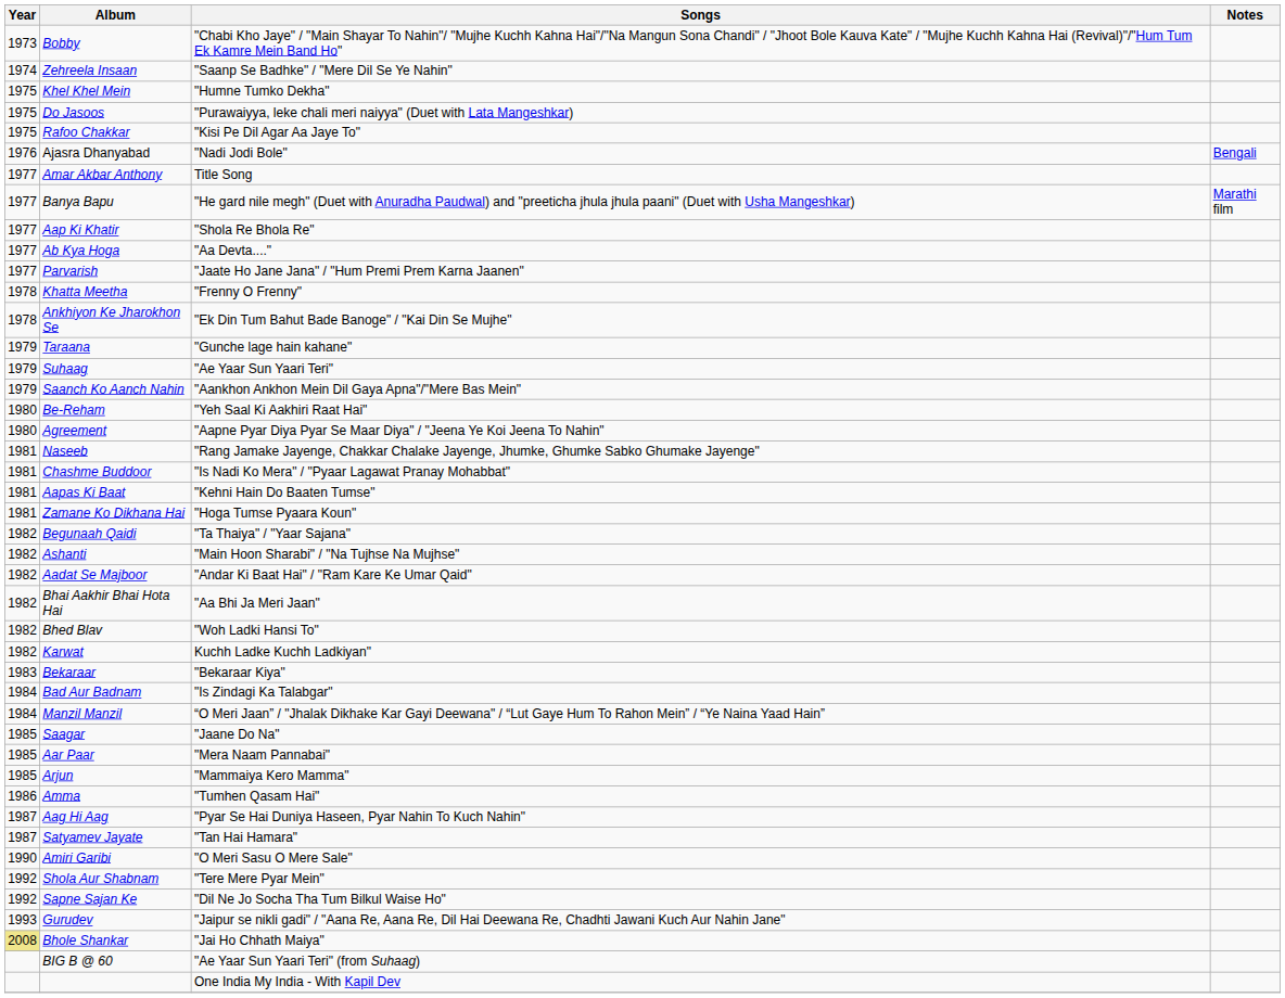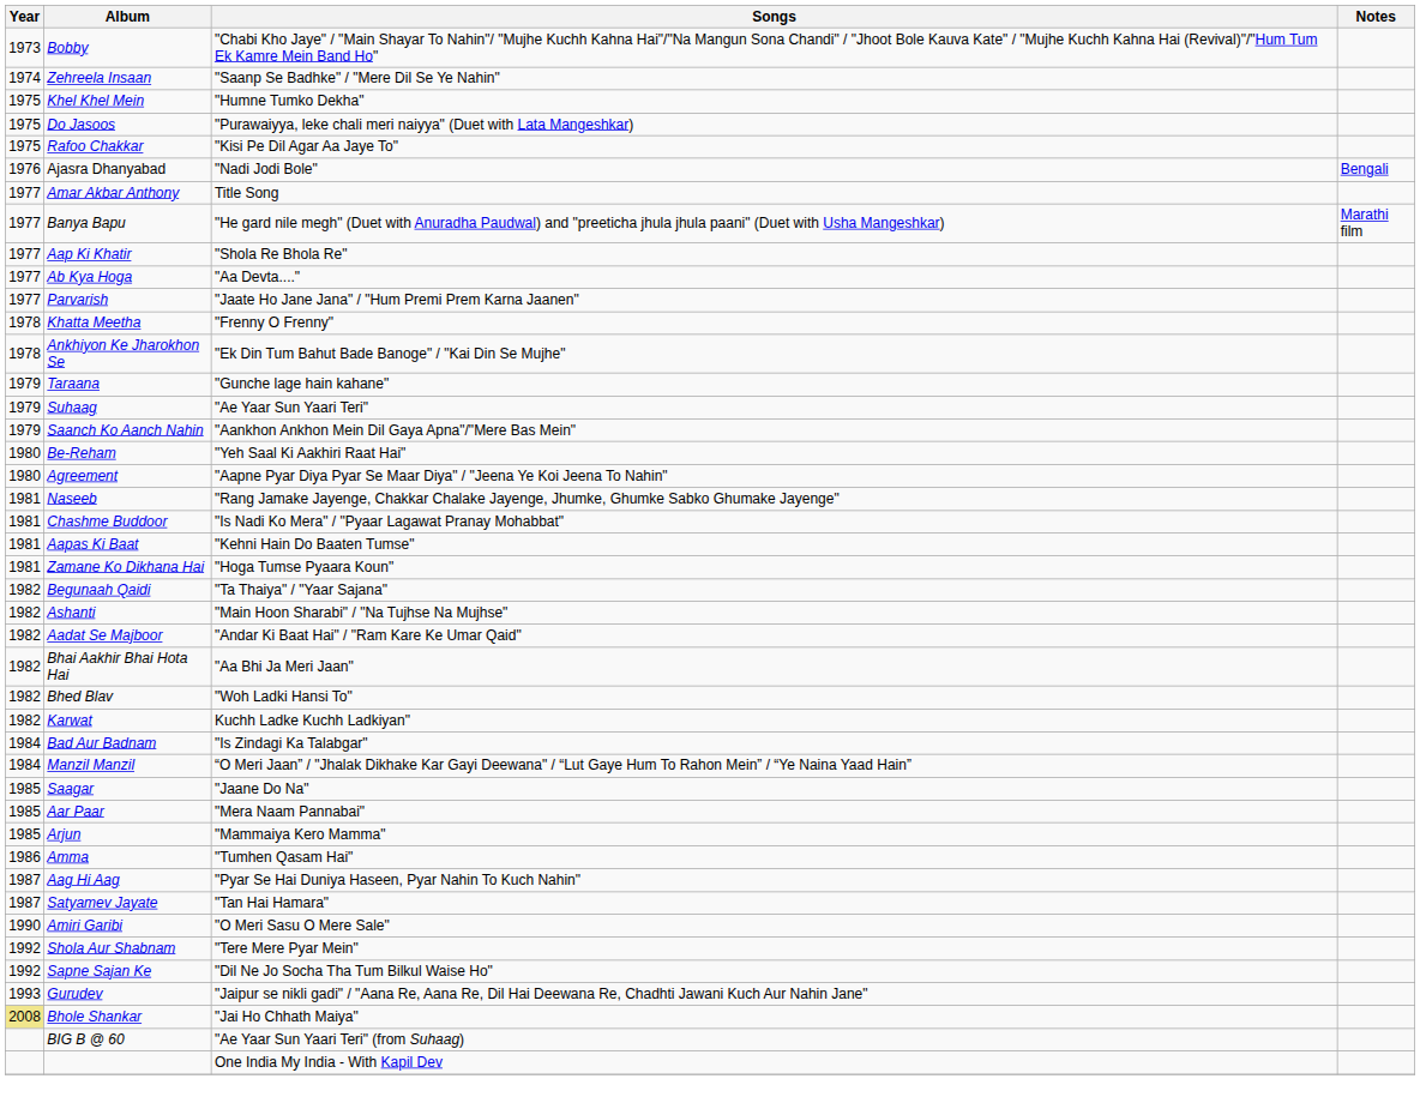- row: 1983 | Bekaraar | "Bekaraar Kiya"
